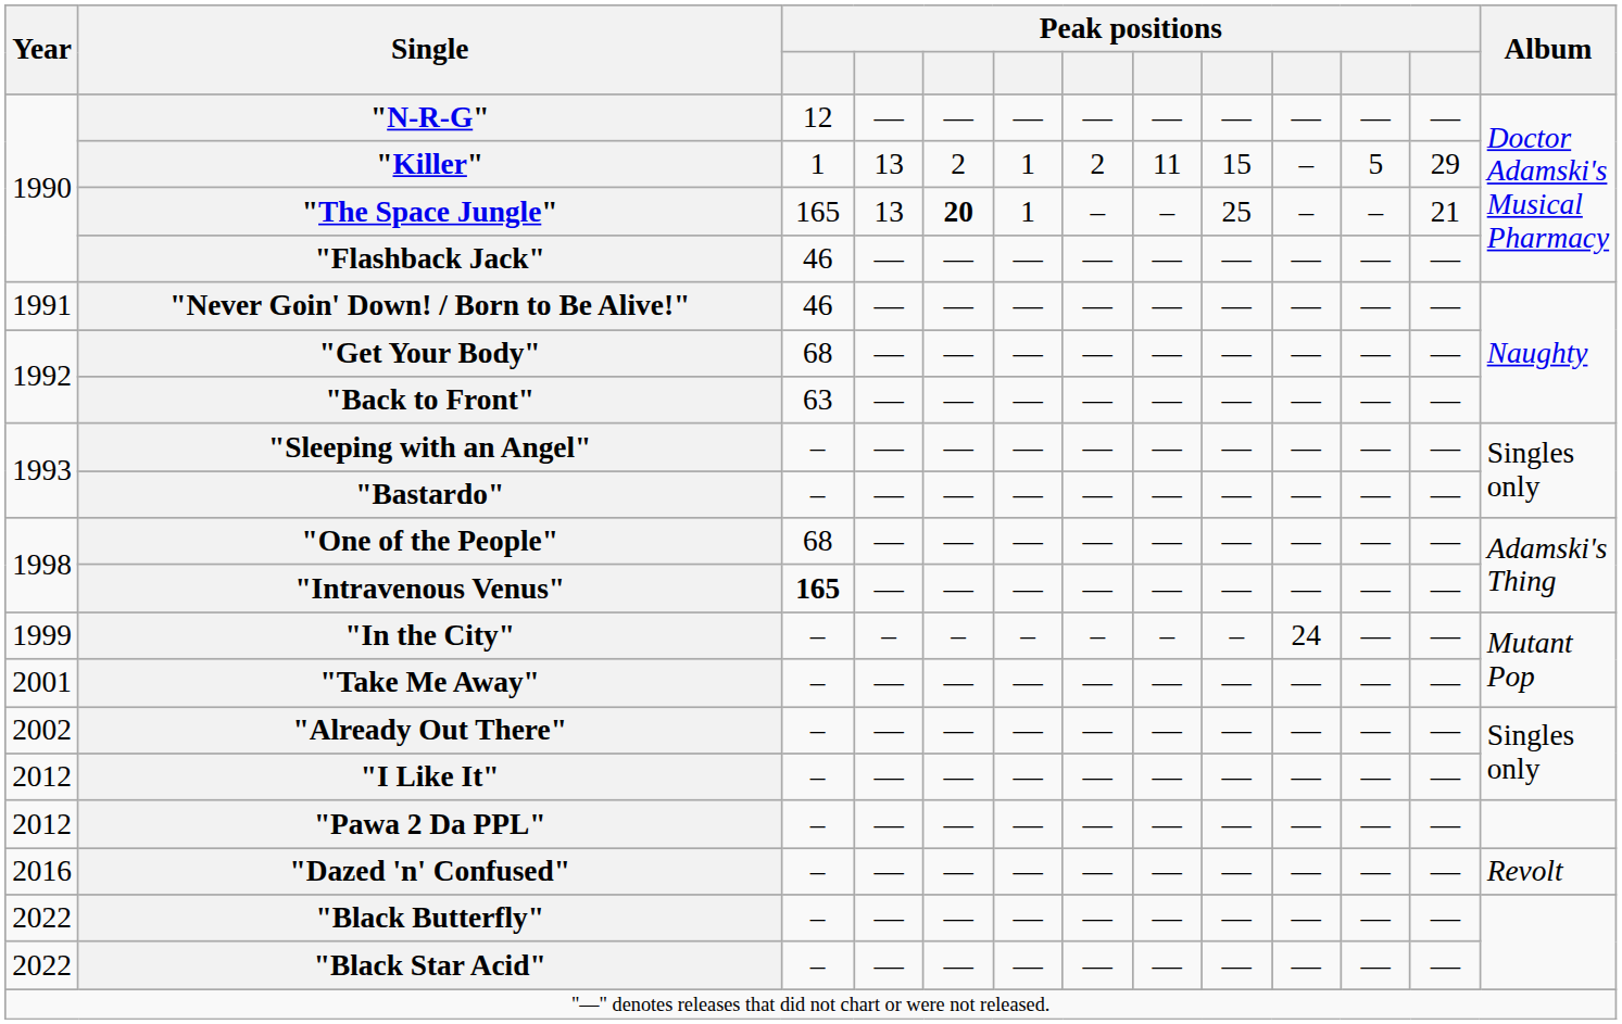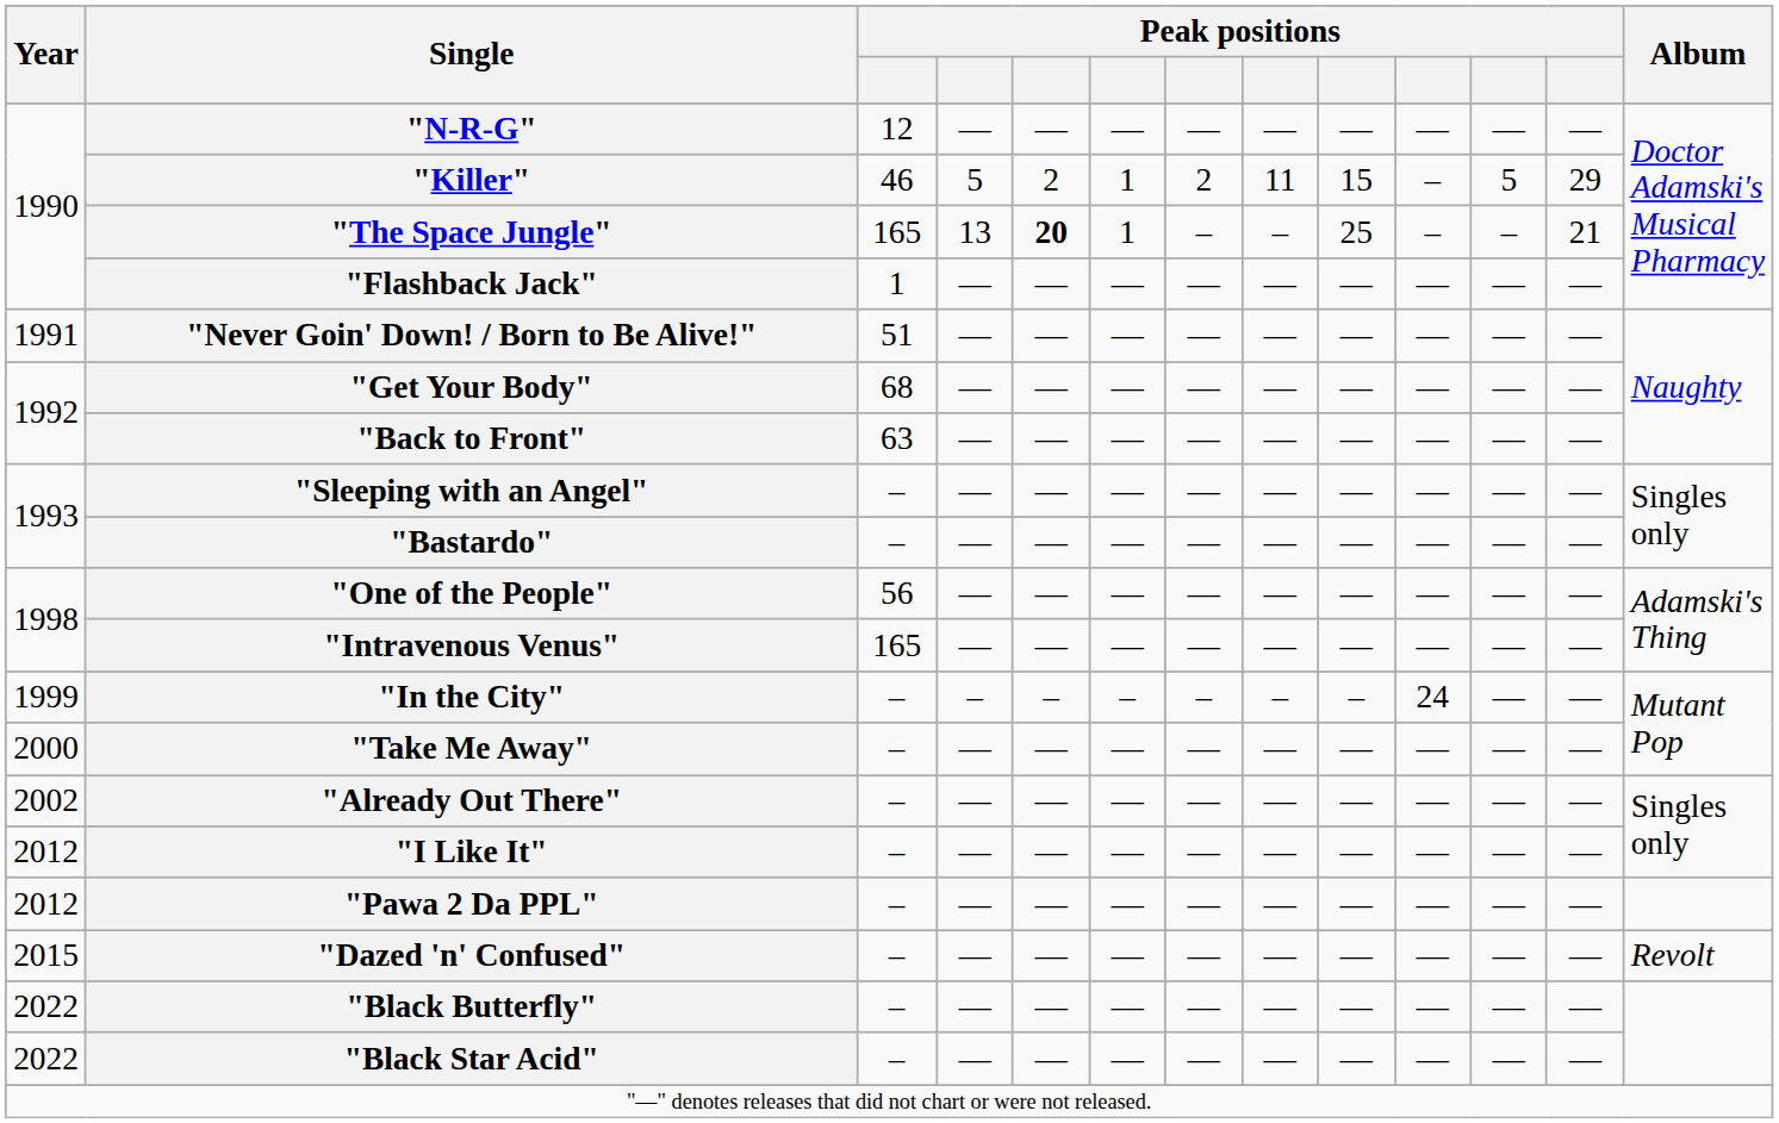"Killer" | column 3: 1 -> 46
"Killer" | column 4: 13 -> 5
"Flashback Jack" | column 3: 46 -> 1
"Never Goin' Down! / Born to Be Alive!" | column 3: 46 -> 51
"One of the People" | column 3: 68 -> 56
"Intravenous Venus" | column 3: bold -> normal
"Take Me Away" | Year: 2001 -> 2000
"Dazed 'n' Confused" | Year: 2016 -> 2015
